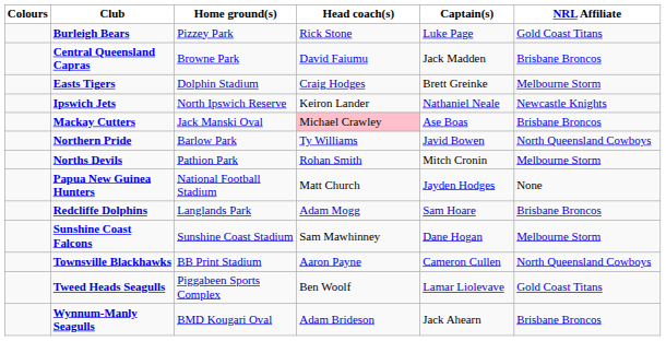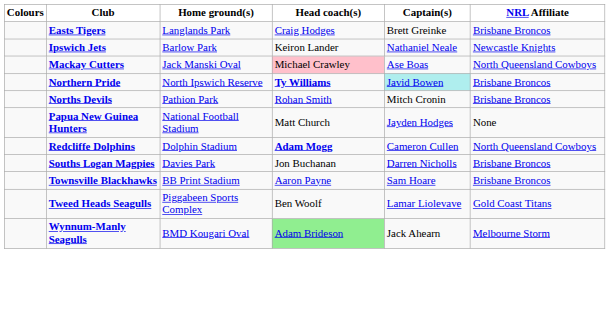- row: Burleigh Bears | Pizzey Park | Rick Stone | Luke Page | Gold Coast Titans
- row: Central Queensland Capras | Browne Park | David Faiumu | Jack Madden | Brisbane Broncos
Easts Tigers | Home ground(s): Dolphin Stadium -> Langlands Park
Easts Tigers | NRL Affiliate: Melbourne Storm -> Brisbane Broncos
Ipswich Jets | Home ground(s): North Ipswich Reserve -> Barlow Park
Mackay Cutters | NRL Affiliate: Brisbane Broncos -> North Queensland Cowboys
Northern Pride | Home ground(s): Barlow Park -> North Ipswich Reserve
Northern Pride | Head coach(s): normal -> bold
Northern Pride | Captain(s): no background -> paleturquoise background
Northern Pride | NRL Affiliate: North Queensland Cowboys -> Brisbane Broncos
Norths Devils | NRL Affiliate: Melbourne Storm -> Brisbane Broncos
Redcliffe Dolphins | Home ground(s): Langlands Park -> Dolphin Stadium
Redcliffe Dolphins | Head coach(s): normal -> bold
Redcliffe Dolphins | Captain(s): Sam Hoare -> Cameron Cullen
Redcliffe Dolphins | NRL Affiliate: Brisbane Broncos -> North Queensland Cowboys
+ row: Souths Logan Magpies | Davies Park | Jon Buchanan | Darren Nicholls | Brisbane Broncos
- row: Sunshine Coast Falcons | Sunshine Coast Stadium | Sam Mawhinney | Dane Hogan | Melbourne Storm
Townsville Blackhawks | Captain(s): Cameron Cullen -> Sam Hoare
Townsville Blackhawks | NRL Affiliate: North Queensland Cowboys -> Brisbane Broncos
Wynnum-Manly Seagulls | Head coach(s): no background -> lightgreen background
Wynnum-Manly Seagulls | NRL Affiliate: Brisbane Broncos -> Melbourne Storm
